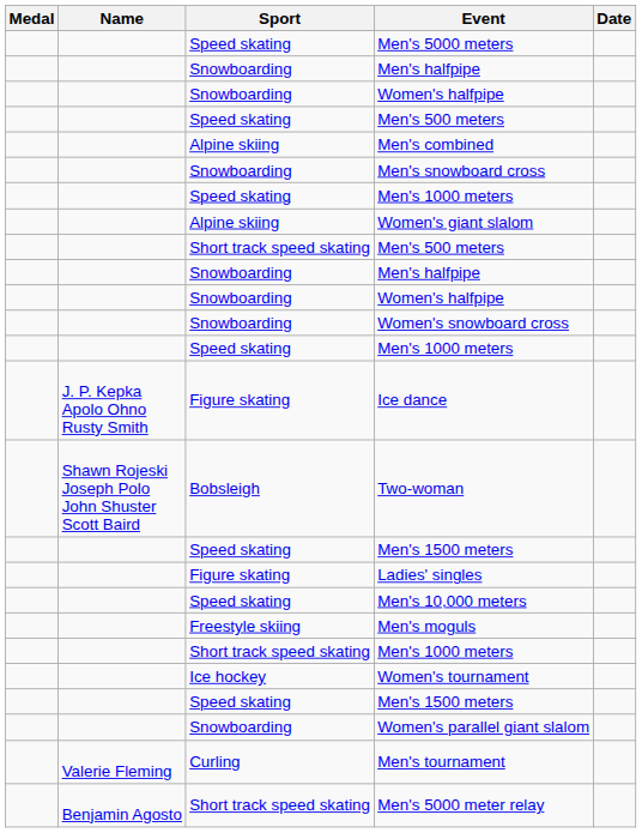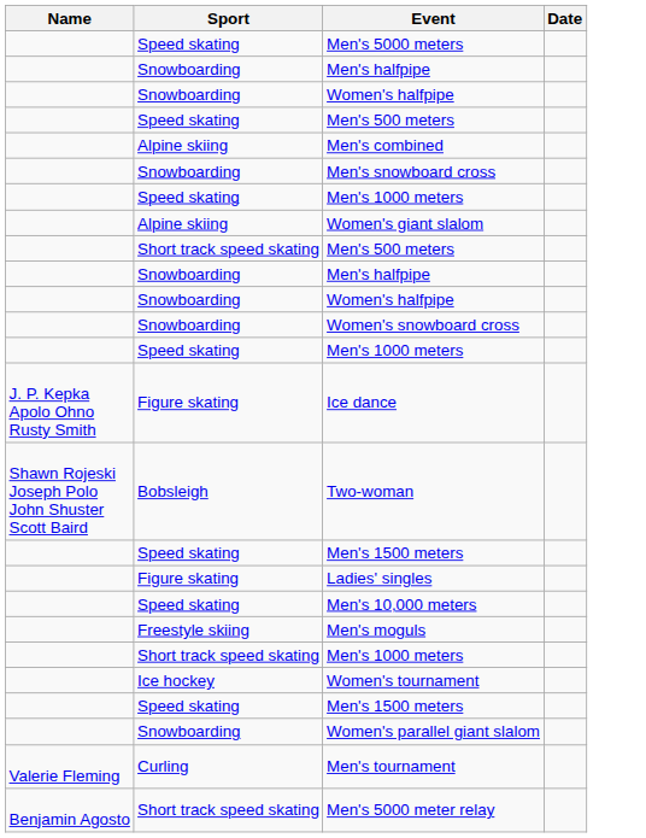- column: Medal
